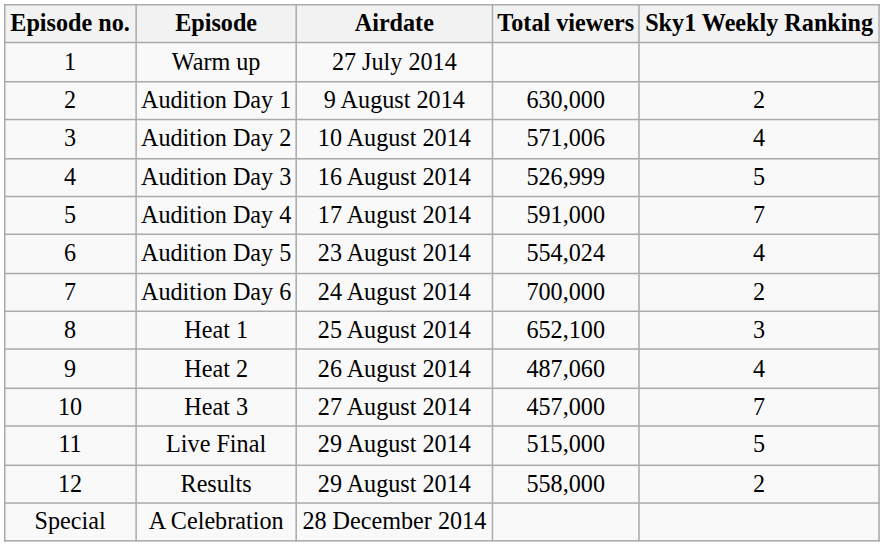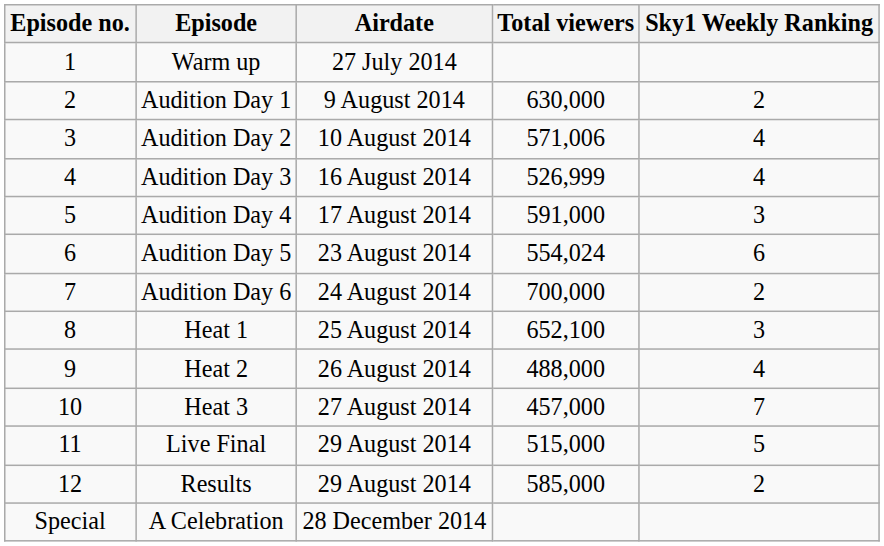Audition Day 3 | Sky1 Weekly Ranking: 5 -> 4
Audition Day 4 | Sky1 Weekly Ranking: 7 -> 3
Audition Day 5 | Sky1 Weekly Ranking: 4 -> 6
Heat 2 | Total viewers: 487,060 -> 488,000
Results | Total viewers: 558,000 -> 585,000
